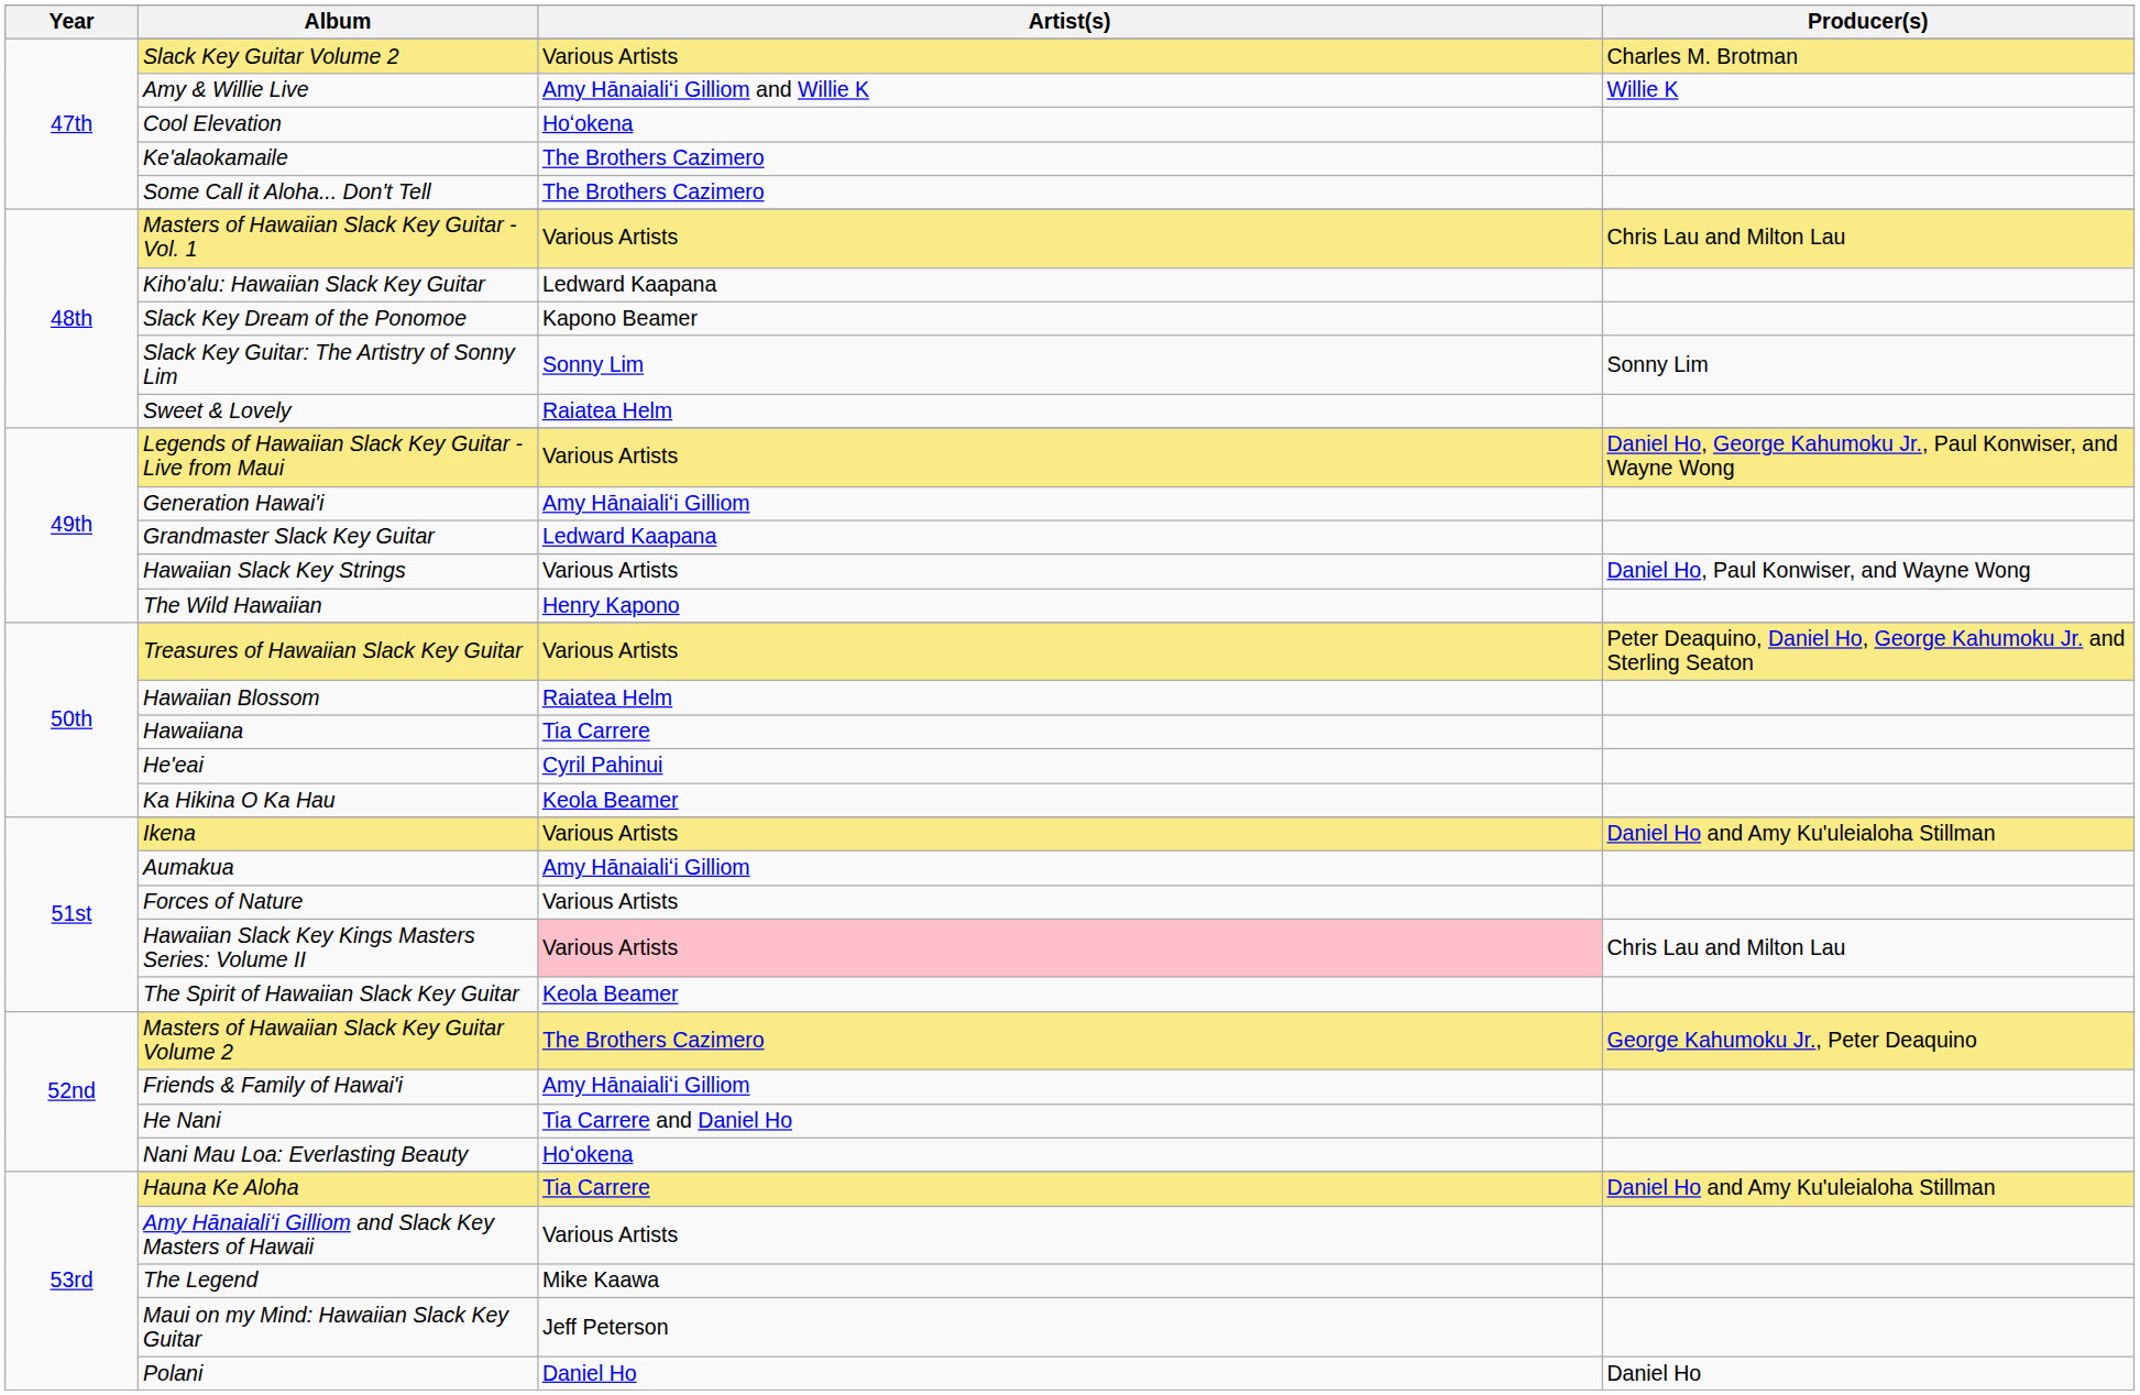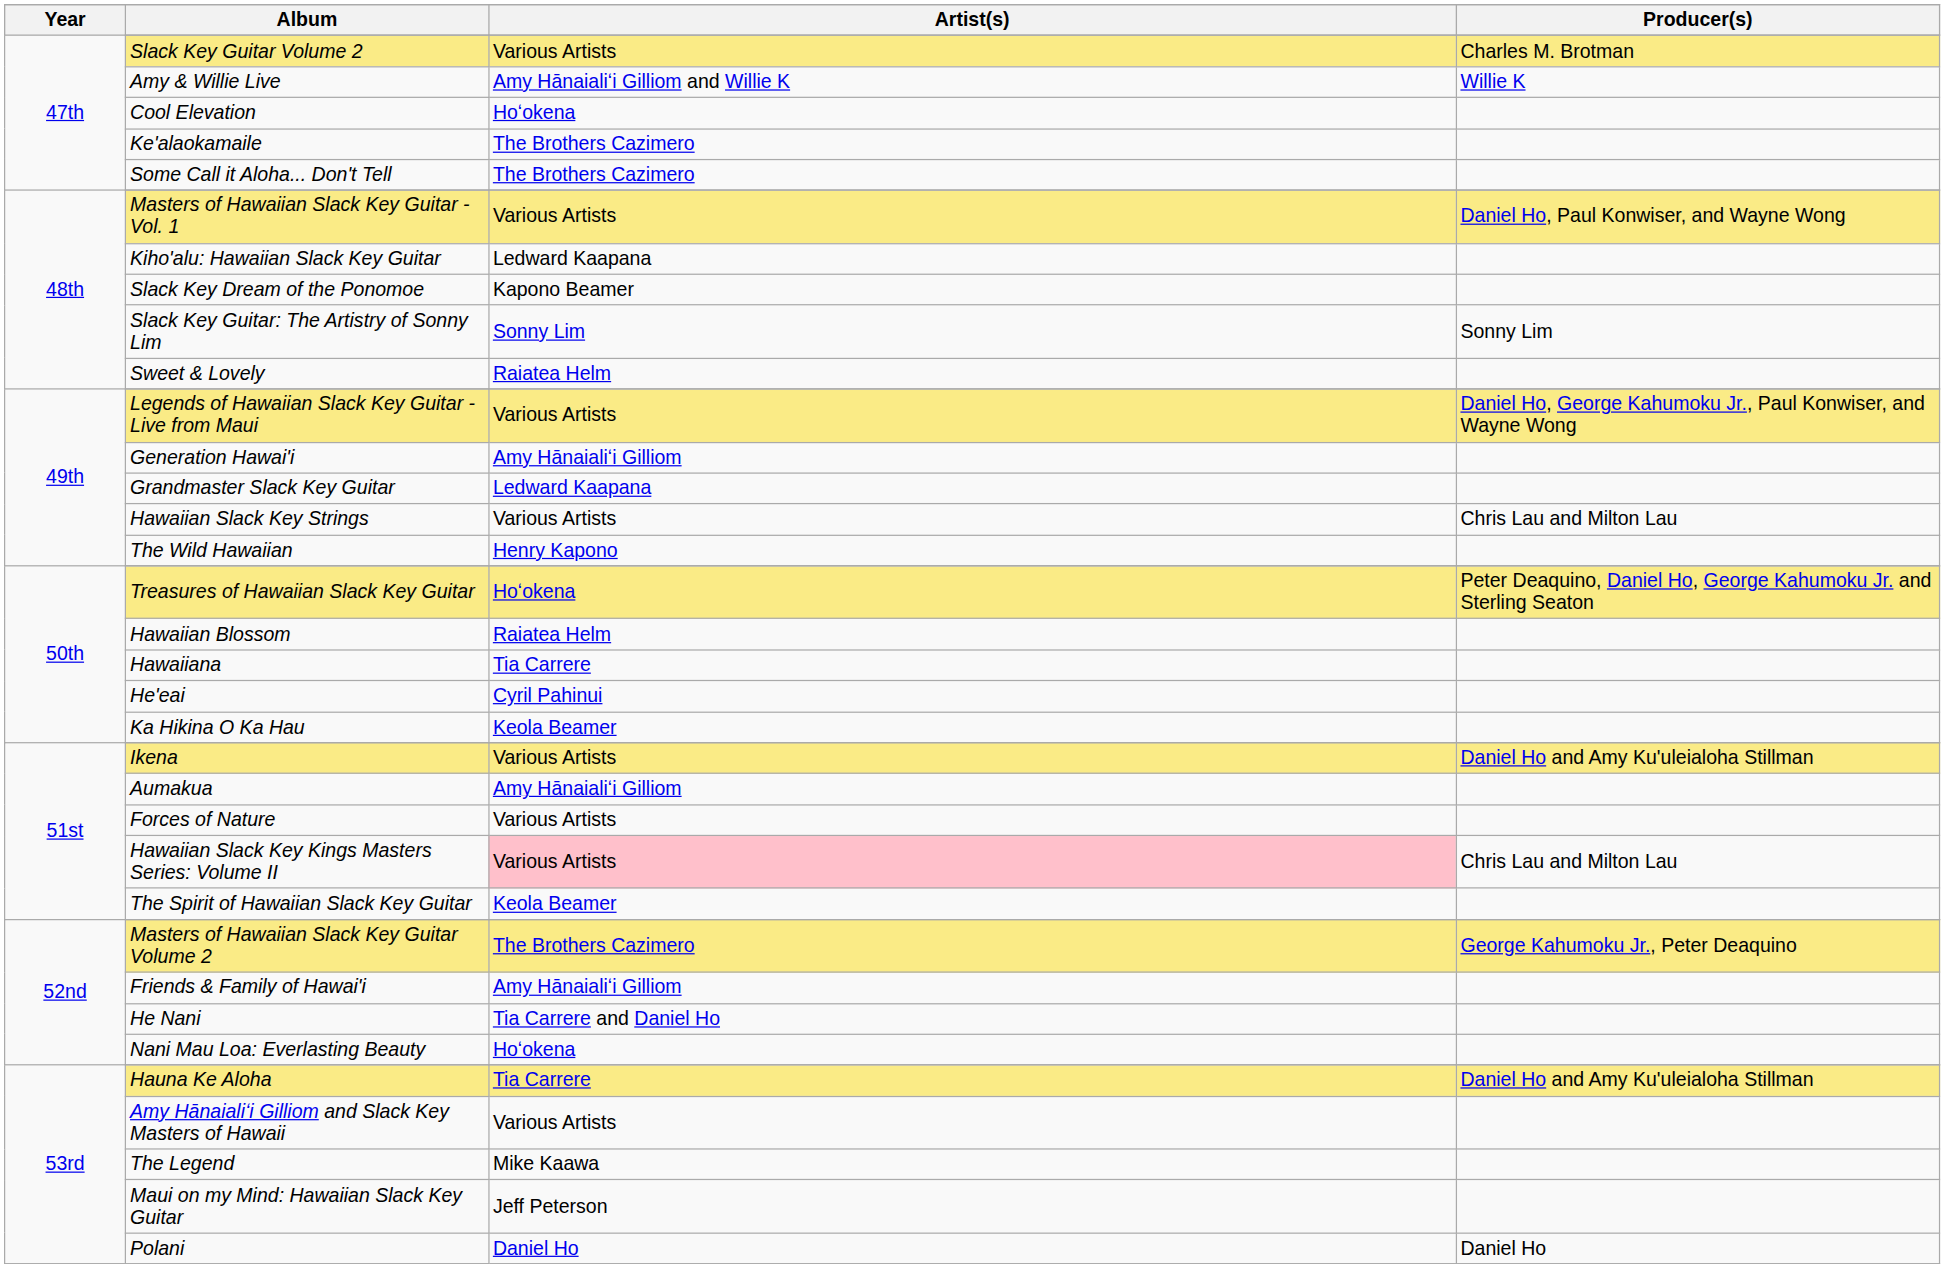Masters of Hawaiian Slack Key Guitar - Vol. 1 | Producer(s): Chris Lau and Milton Lau -> Daniel Ho, Paul Konwiser, and Wayne Wong
Hawaiian Slack Key Strings | Producer(s): Daniel Ho, Paul Konwiser, and Wayne Wong -> Chris Lau and Milton Lau
Treasures of Hawaiian Slack Key Guitar | Artist(s): Various Artists -> Hoʻokena
